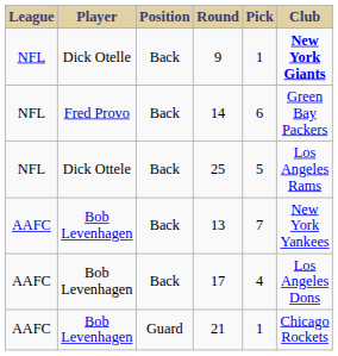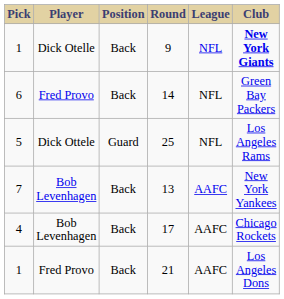columns swapped: League <-> Pick
25 | Position: Back -> Guard
17 | Club: Los Angeles Dons -> Chicago Rockets
21 | Player: Bob Levenhagen -> Fred Provo
21 | Position: Guard -> Back
21 | Club: Chicago Rockets -> Los Angeles Dons
